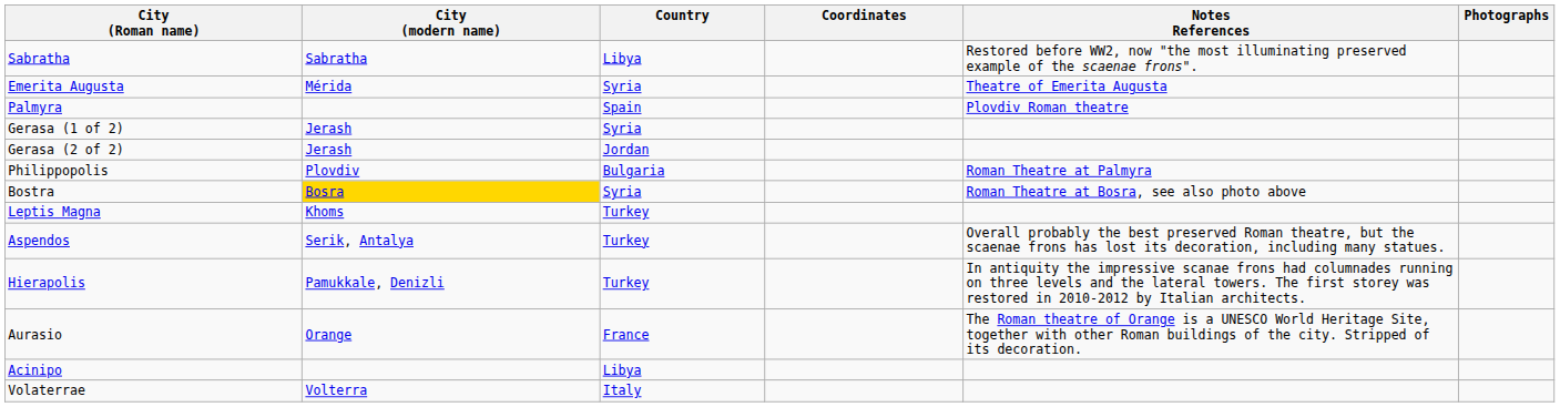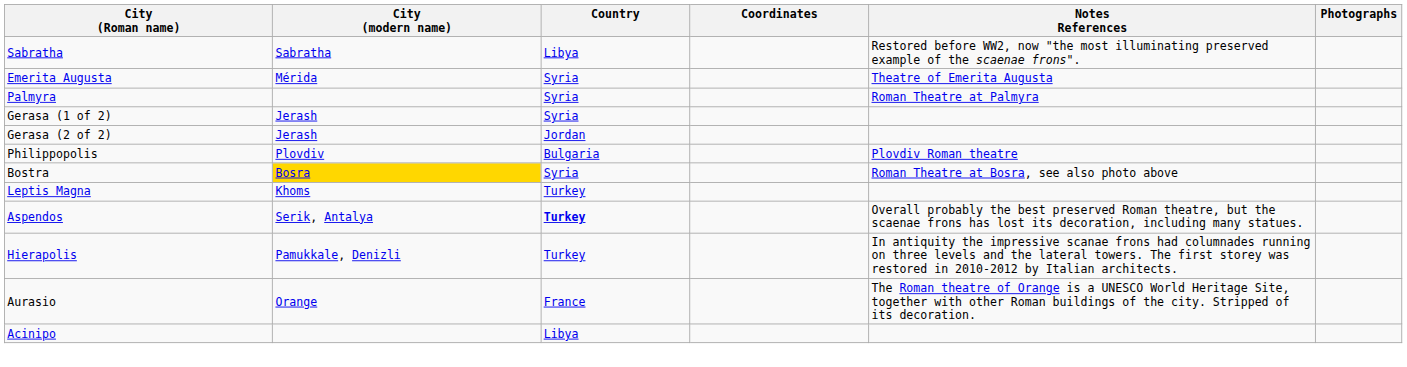Palmyra | Country: Spain -> Syria
Palmyra | Notes References: Plovdiv Roman theatre -> Roman Theatre at Palmyra
Philippopolis | Notes References: Roman Theatre at Palmyra -> Plovdiv Roman theatre
Aspendos | Country: normal -> bold
- row: Volaterrae | Volterra | Italy
